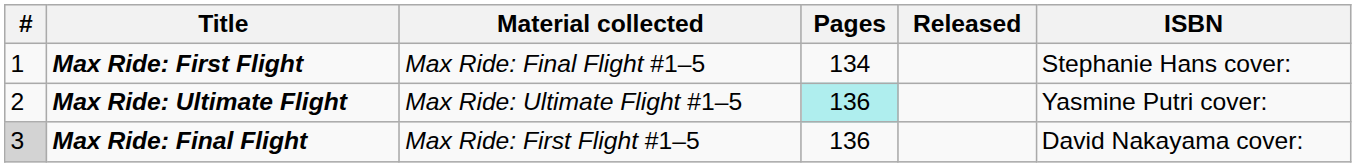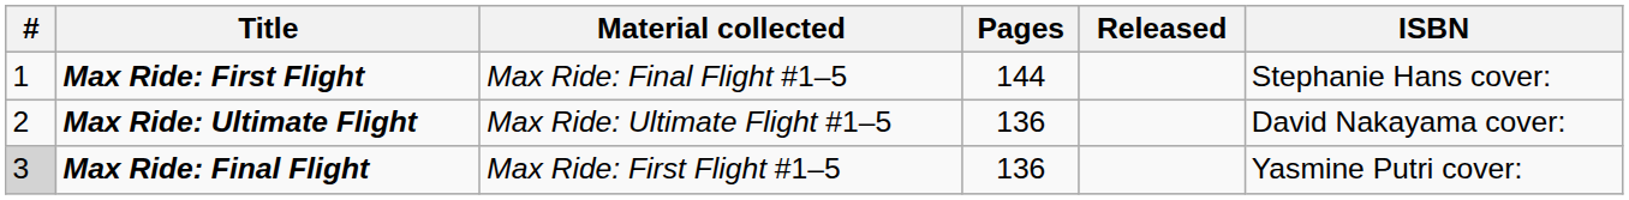Max Ride: First Flight | Pages: 134 -> 144
Max Ride: Ultimate Flight | Pages: paleturquoise background -> no background
Max Ride: Ultimate Flight | ISBN: Yasmine Putri cover: -> David Nakayama cover:
Max Ride: Final Flight | ISBN: David Nakayama cover: -> Yasmine Putri cover:
